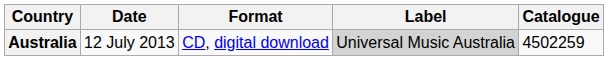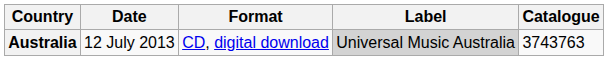Australia | Catalogue: 4502259 -> 3743763
